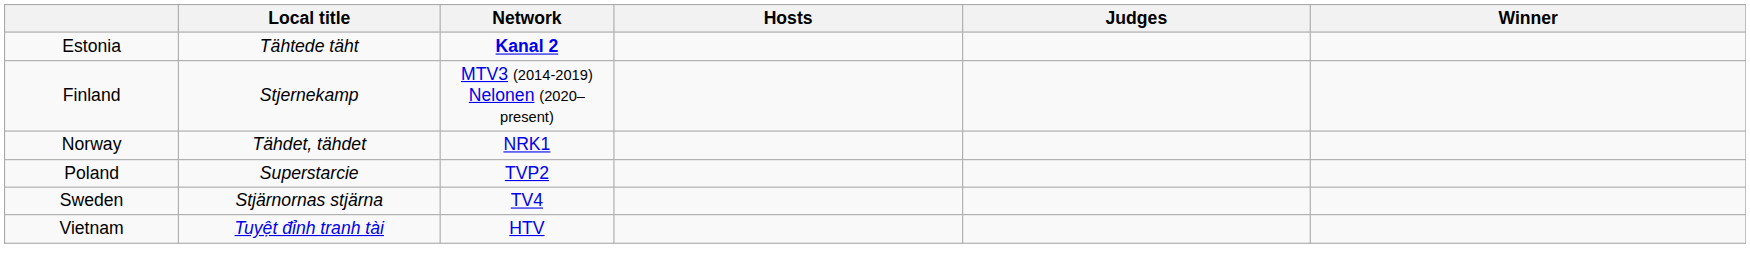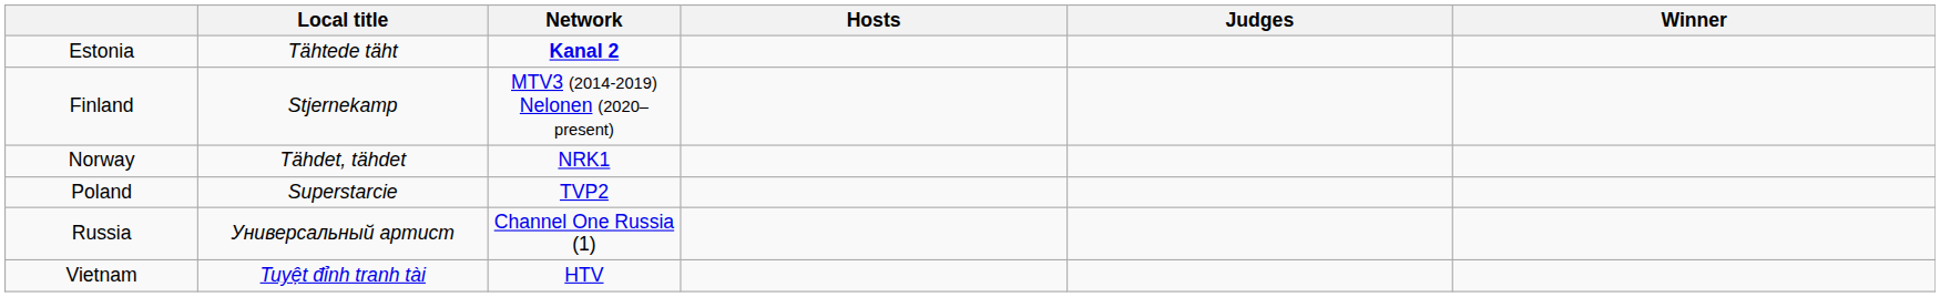+ row: Russia | Универсальный артист | Channel One Russia (1)
- row: Sweden | Stjärnornas stjärna | TV4
